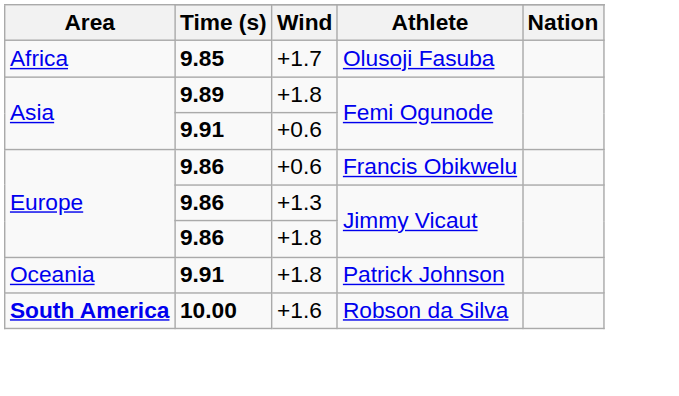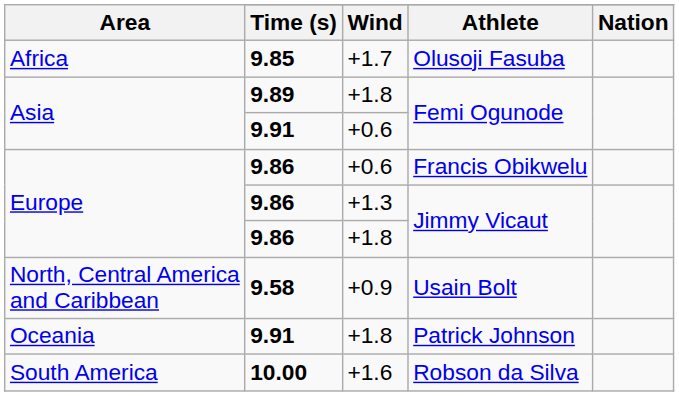+ row: North, Central America and Caribbean | 9.58 | +0.9 | Usain Bolt
Robson da Silva | Area: bold -> normal
